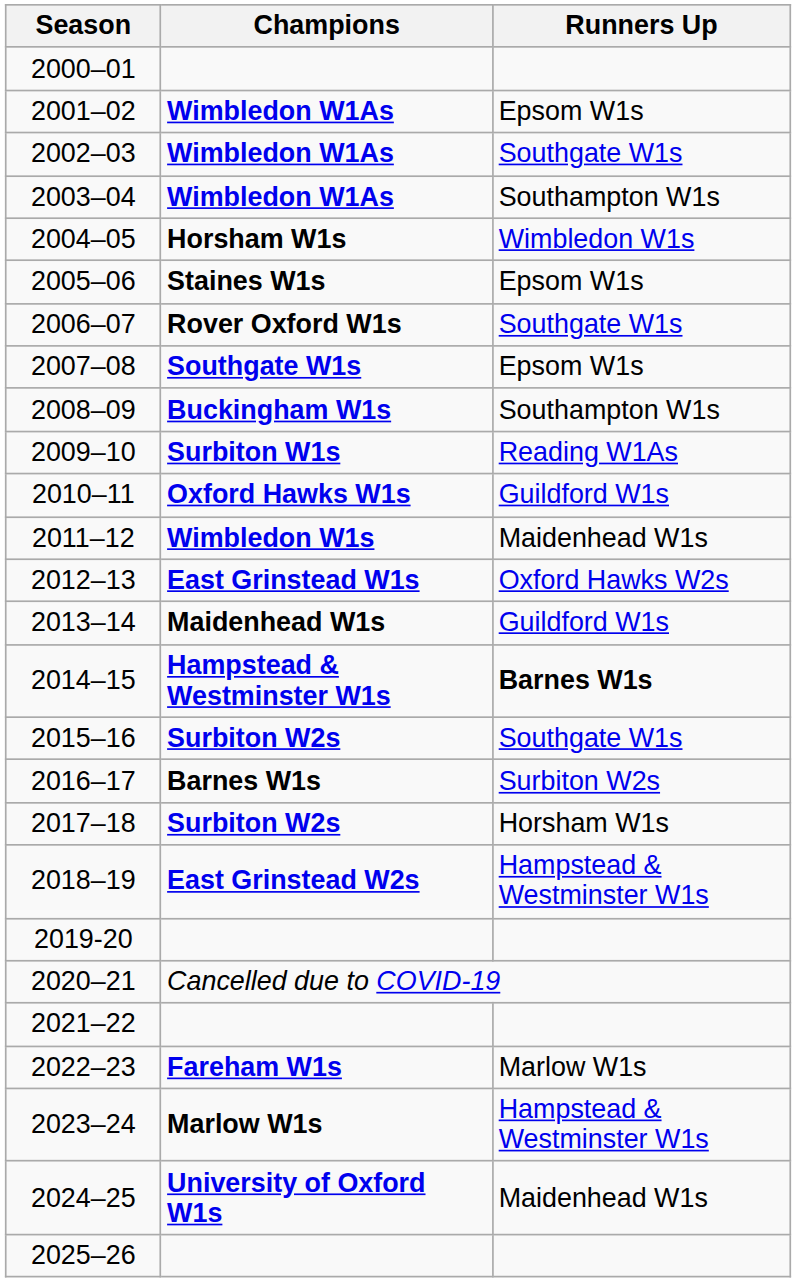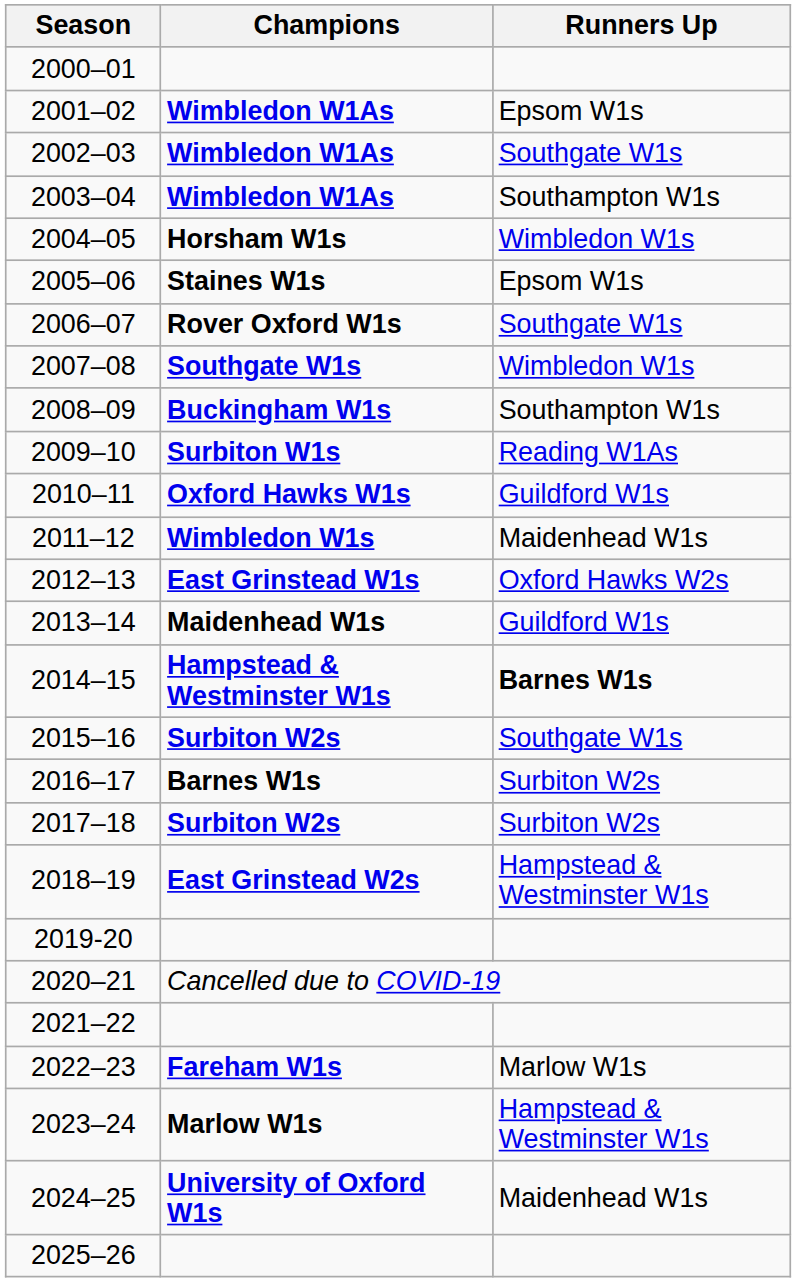2007–08 | Runners Up: Epsom W1s -> Wimbledon W1s
2017–18 | Runners Up: Horsham W1s -> Surbiton W2s
